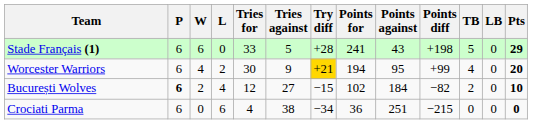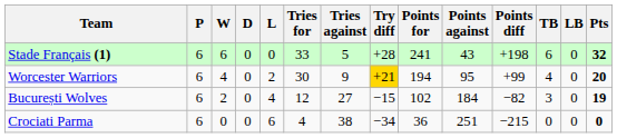+ column: D | 0 | 0 | 0 | 0
Stade Français (1) | TB: 5 -> 6
Stade Français (1) | Pts: 29 -> 32
București Wolves | P: bold -> normal
București Wolves | TB: 2 -> 3
București Wolves | Pts: 10 -> 19
